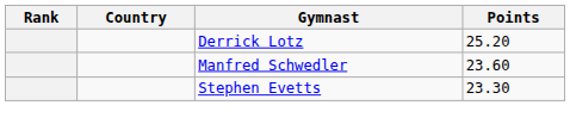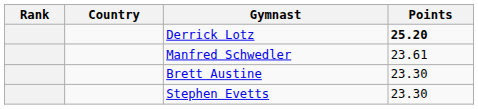Derrick Lotz | Points: normal -> bold
Manfred Schwedler | Points: 23.60 -> 23.61
+ row: Brett Austine | 23.30
